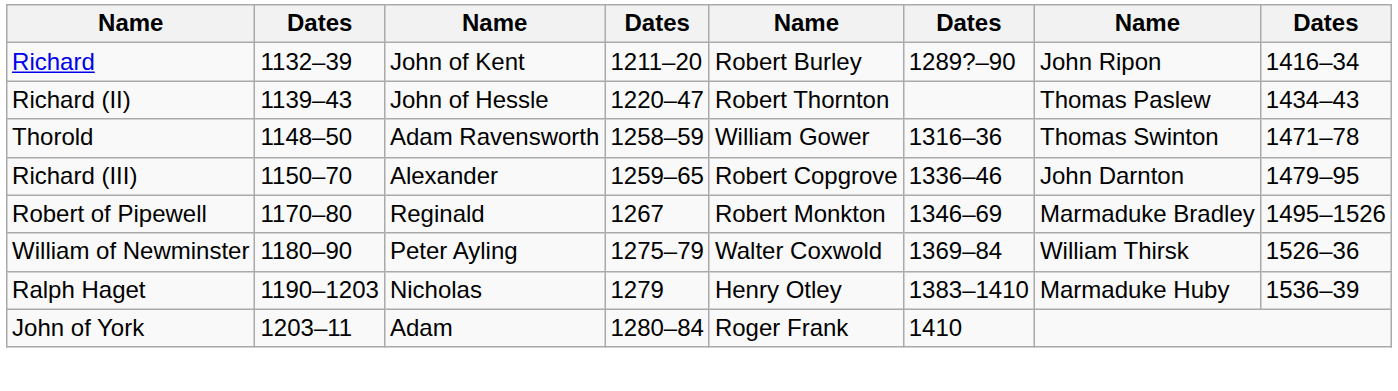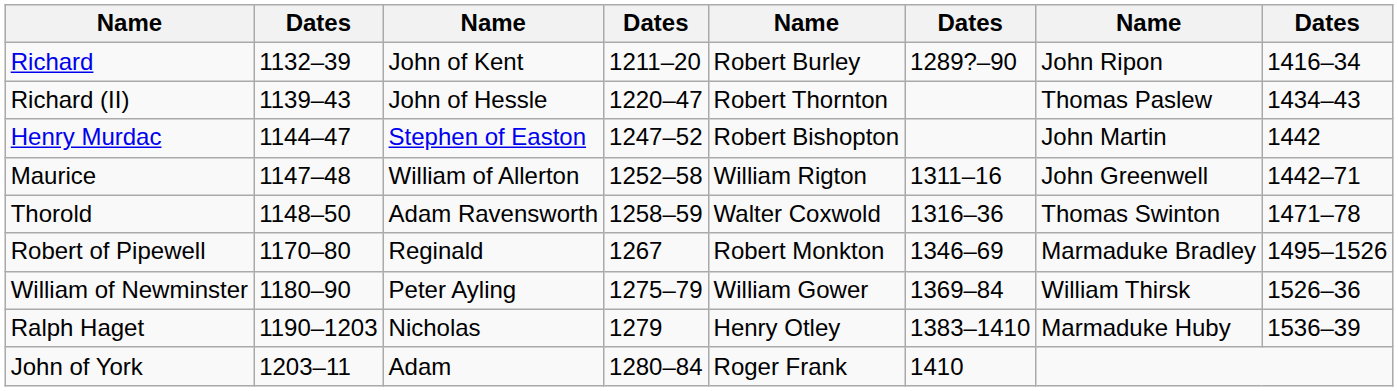+ row: Henry Murdac | 1144–47 | Stephen of Easton | 1247–52 | Robert Bishopton | John Martin | 1442
+ row: Maurice | 1147–48 | William of Allerton | 1252–58 | William Rigton | 1311–16 | John Greenwell | 1442–71
Thorold | column 5: William Gower -> Walter Coxwold
- row: Richard (III) | 1150–70 | Alexander | 1259–65 | Robert Copgrove | 1336–46 | John Darnton | 1479–95
William of Newminster | column 5: Walter Coxwold -> William Gower
